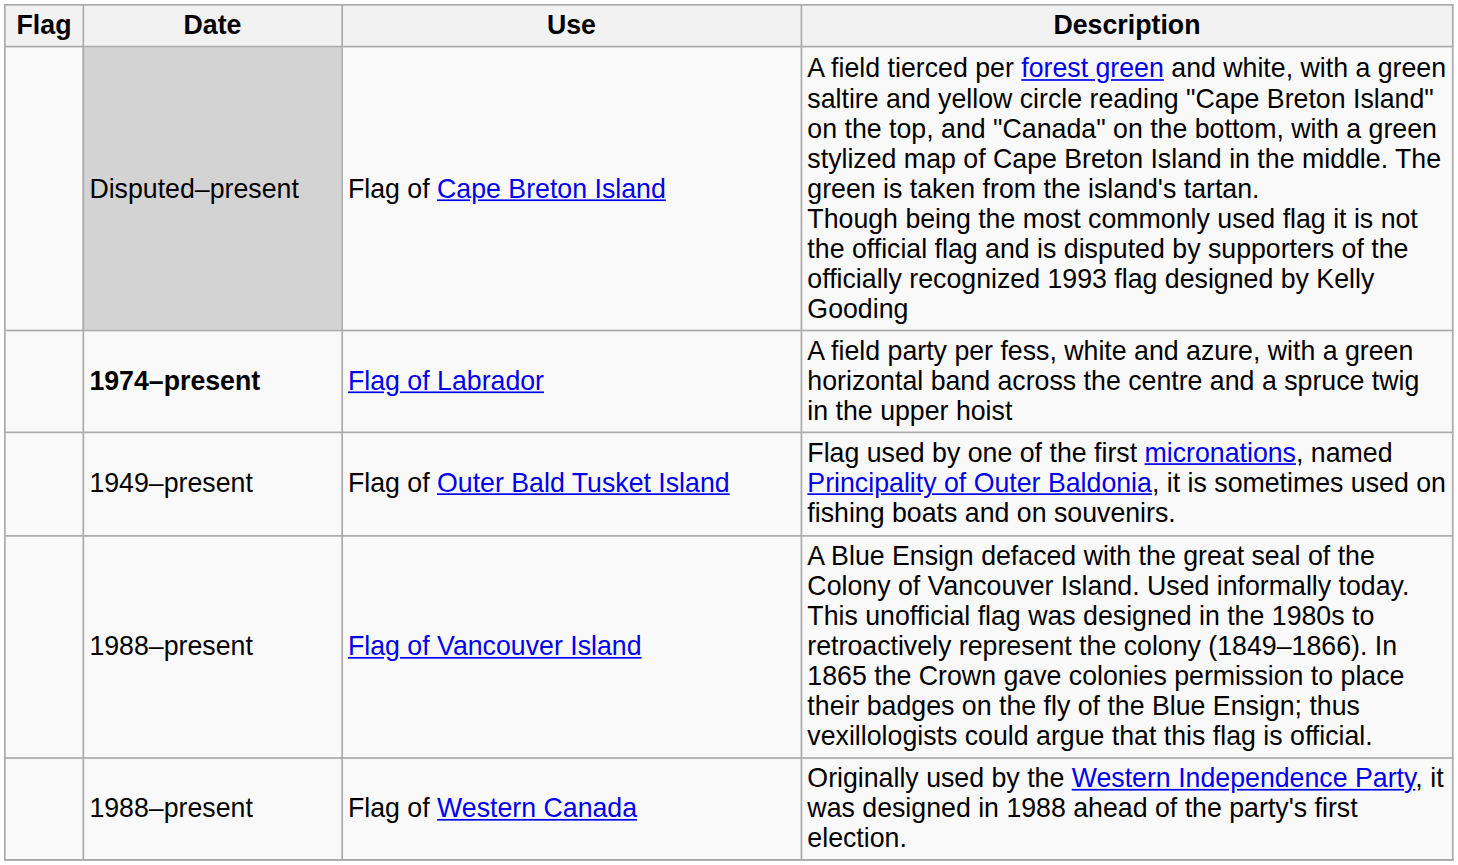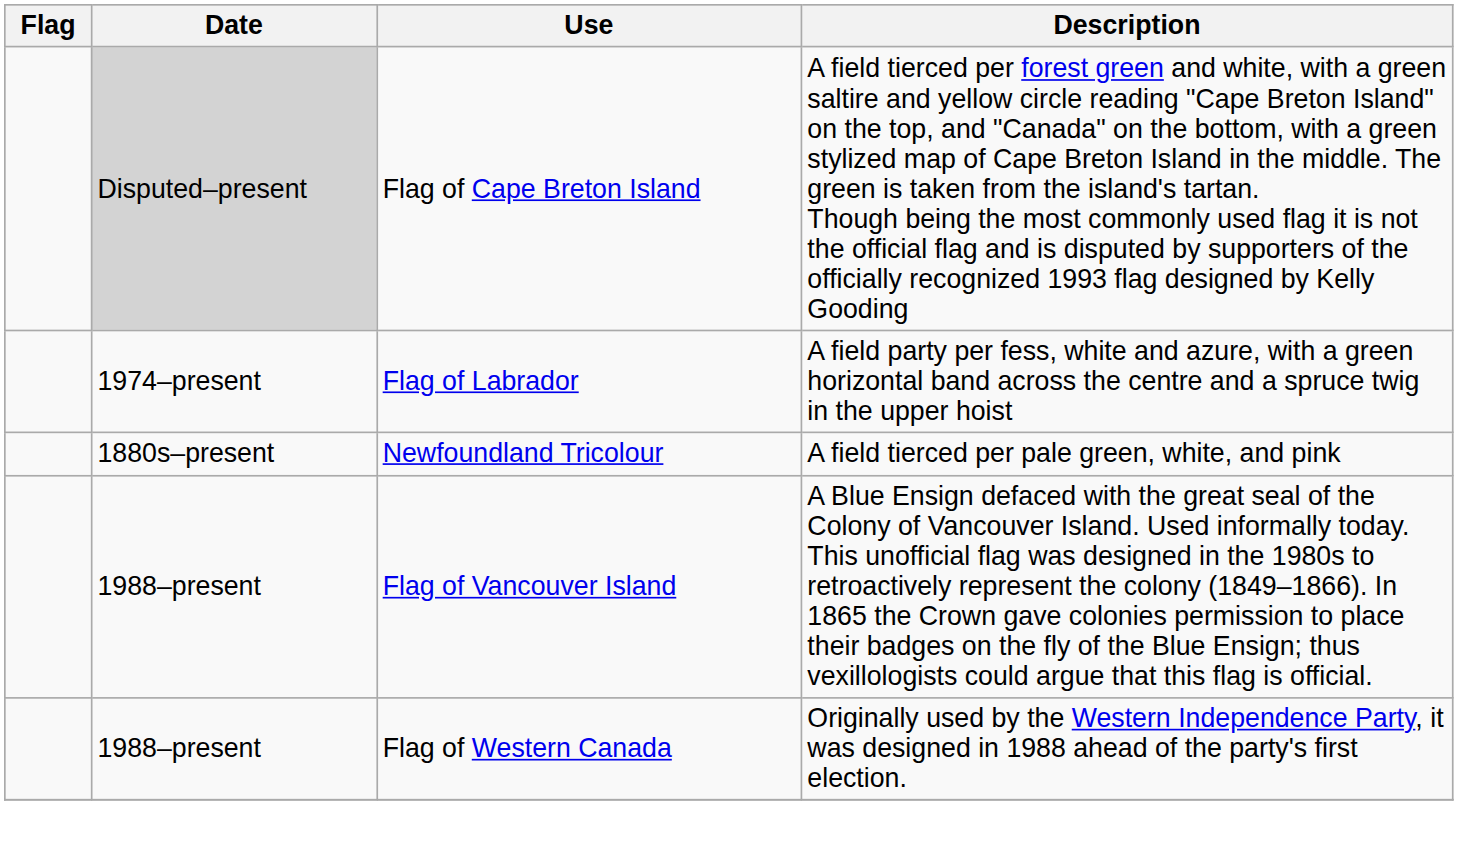Flag of Labrador | Date: bold -> normal
+ row: 1880s–present | Newfoundland Tricolour | A field tierced per pale green, white, and pink
- row: 1949–present | Flag of Outer Bald Tusket Island | Flag used by one of the first micronations, named Principality of Outer Baldonia, it is sometimes used on fishing boats and on souvenirs.
